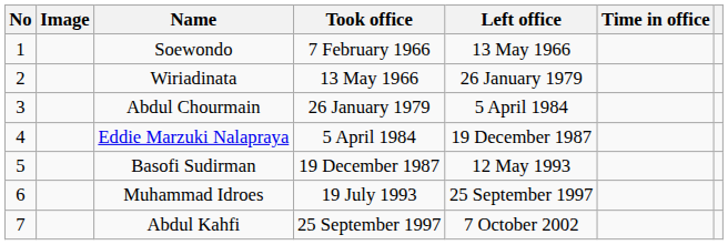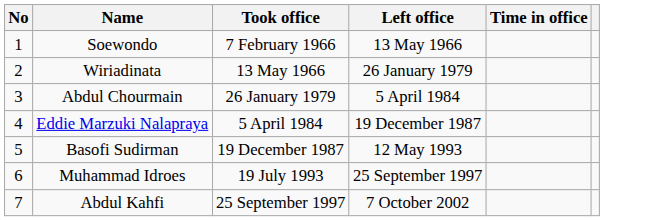- column: Image
